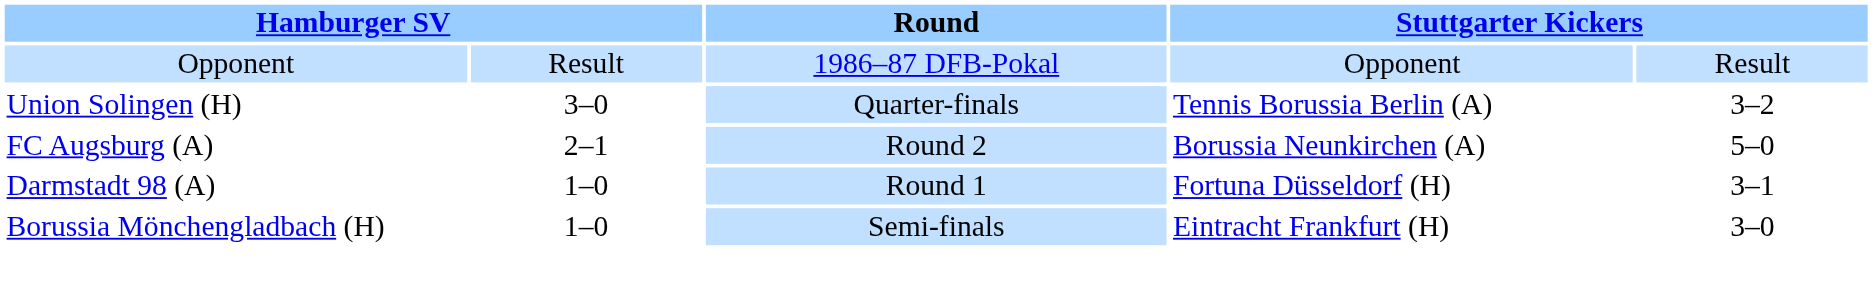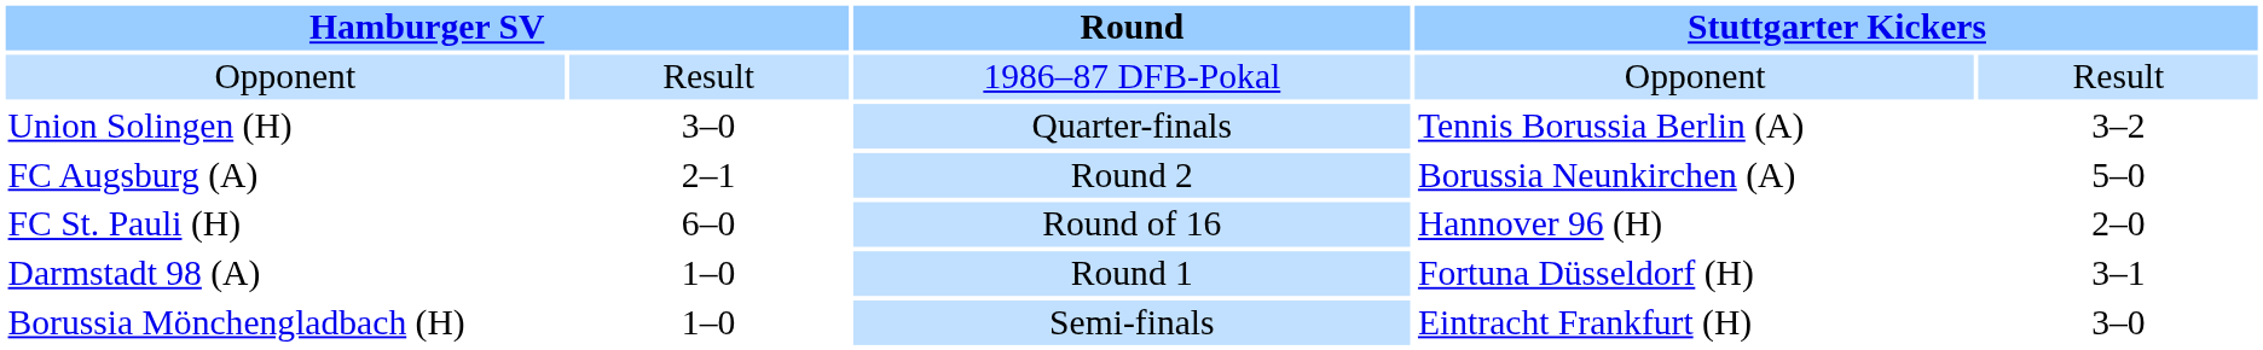+ row: FC St. Pauli (H) | 6–0 | Round of 16 | Hannover 96 (H) | 2–0
